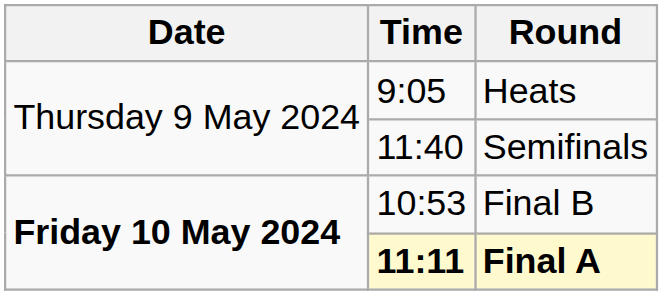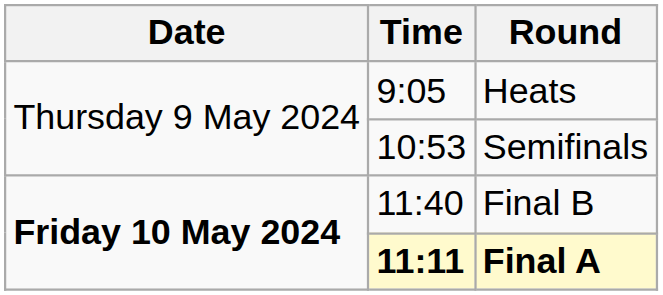Semifinals | Time: 11:40 -> 10:53
Final B | Time: 10:53 -> 11:40
